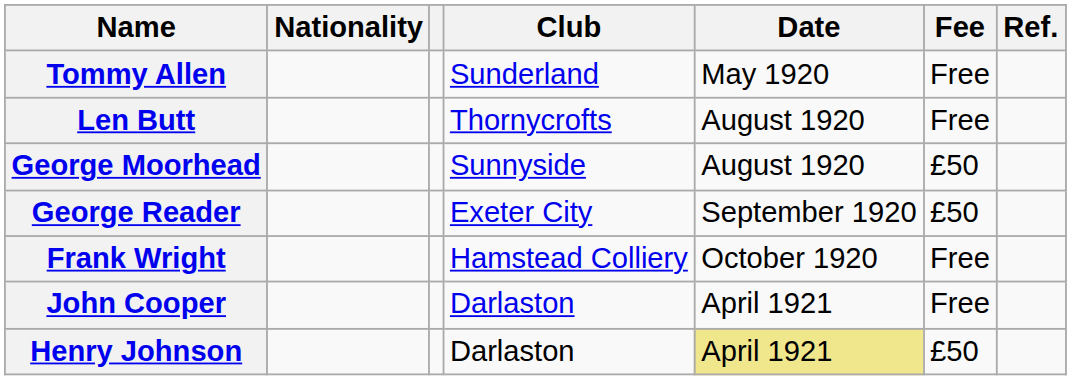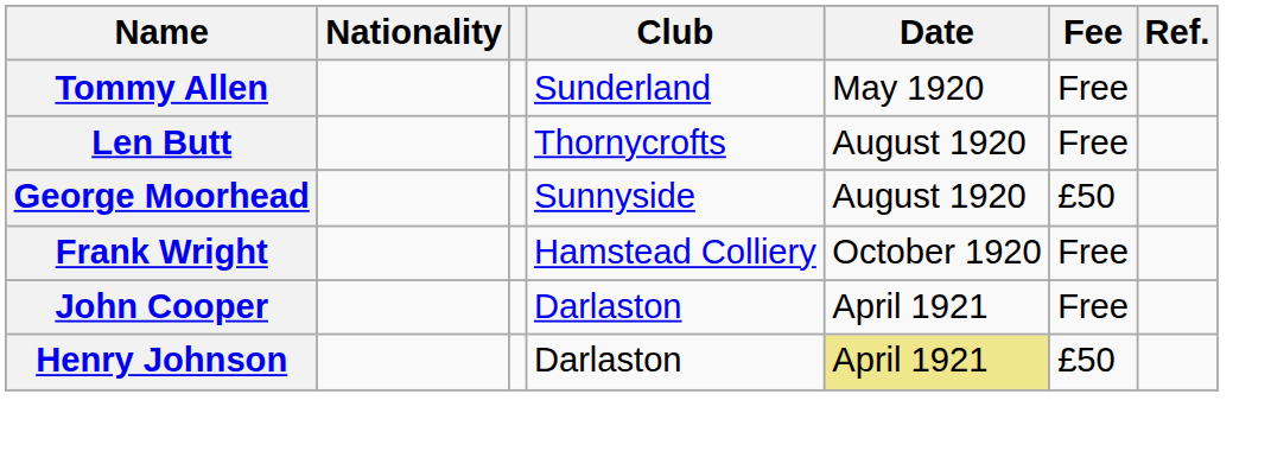- row: George Reader | Exeter City | September 1920 | £50
